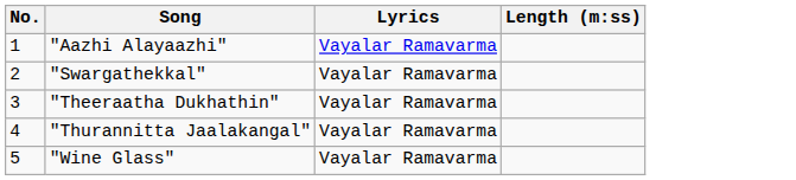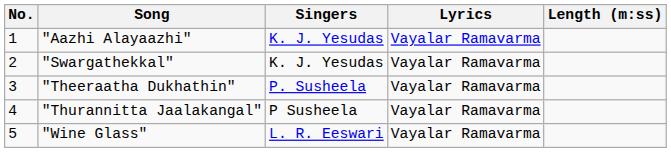+ column: Singers | K. J. Yesudas | K. J. Yesudas | P. Susheela | P Susheela | L. R. Eeswari
